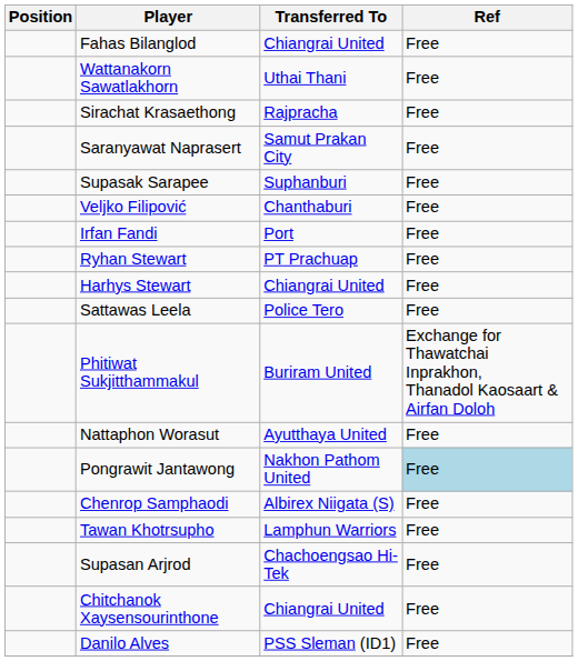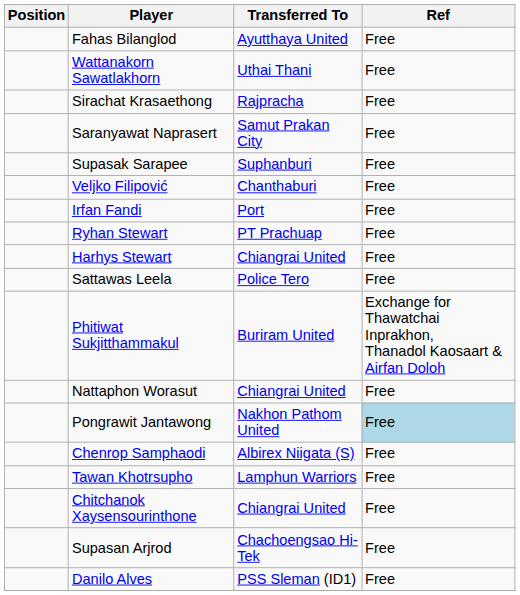Fahas Bilanglod | Transferred To: Chiangrai United -> Ayutthaya United
Nattaphon Worasut | Transferred To: Ayutthaya United -> Chiangrai United
rows swapped: Chitchanok Xaysensourinthone <-> Supasan Arjrod
